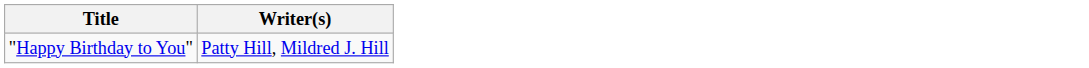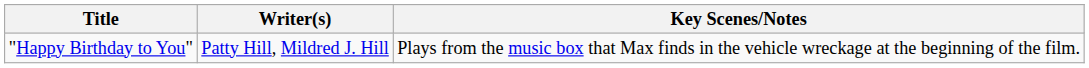+ column: Key Scenes/Notes | Plays from the music box that Max finds in the vehicle wreckage at the beginning of the film.
